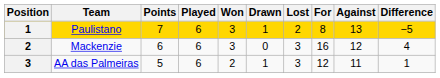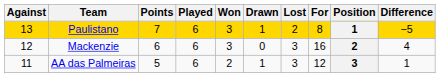columns swapped: Position <-> Against
